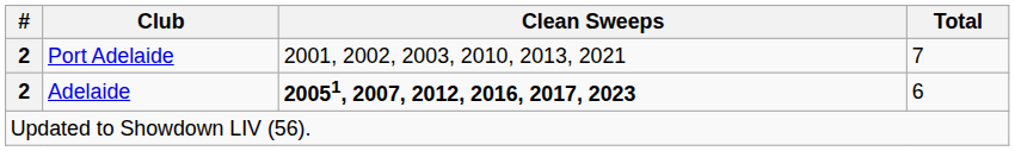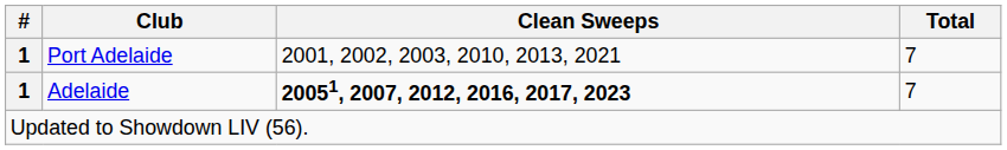Port Adelaide | #: 2 -> 1
Adelaide | #: 2 -> 1
Adelaide | Total: 6 -> 7
